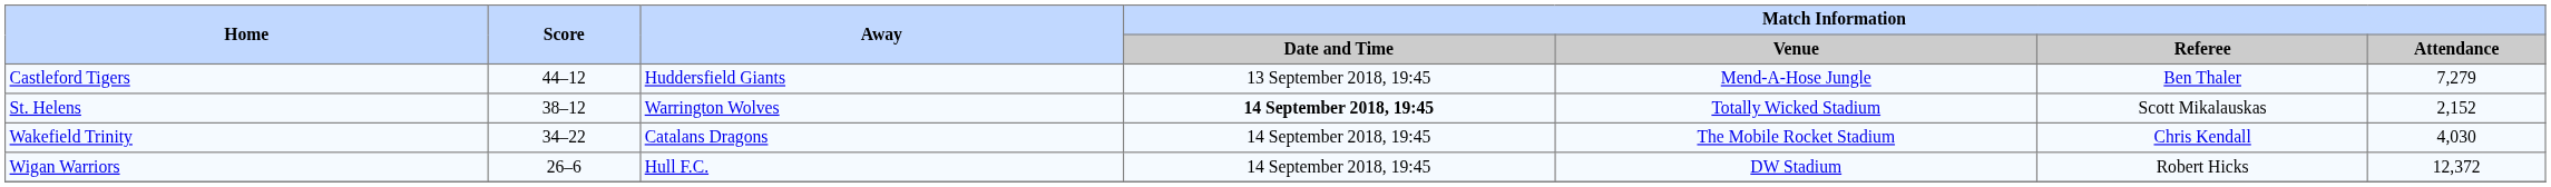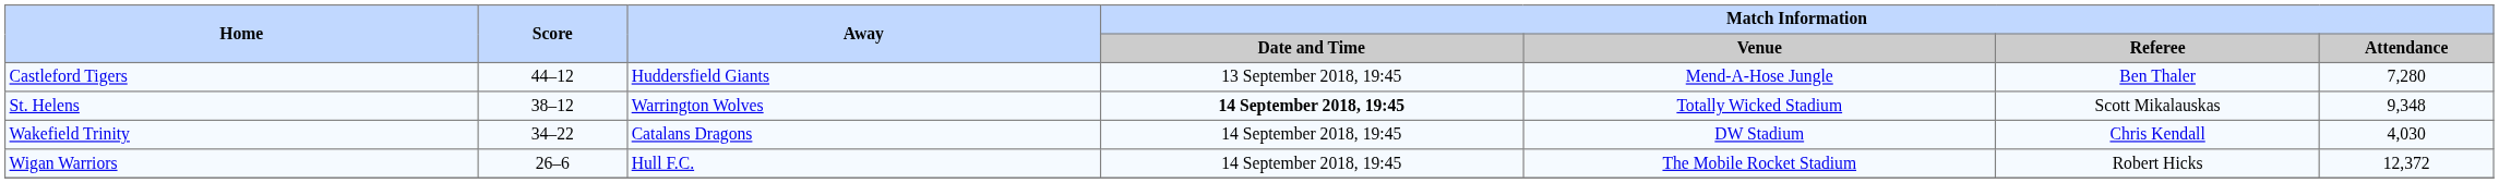Castleford Tigers | Match Information / Attendance: 7,279 -> 7,280
St. Helens | Match Information / Attendance: 2,152 -> 9,348
Wakefield Trinity | Match Information / Venue: The Mobile Rocket Stadium -> DW Stadium
Wigan Warriors | Match Information / Venue: DW Stadium -> The Mobile Rocket Stadium
